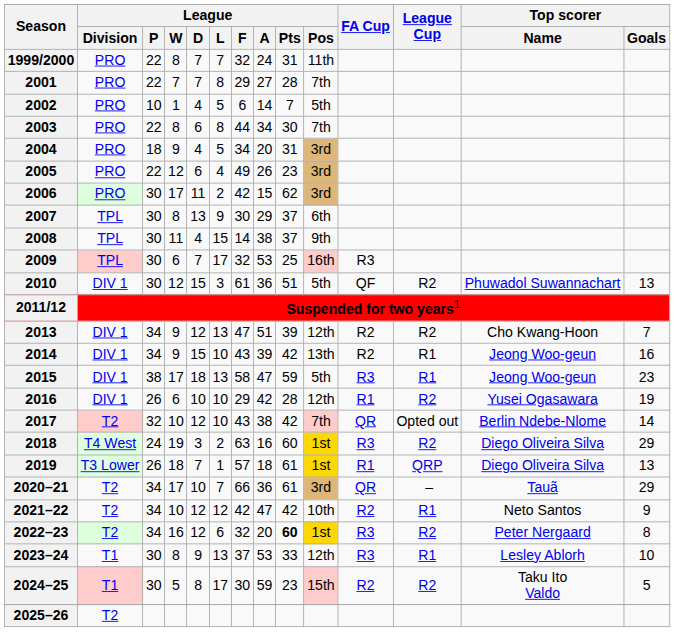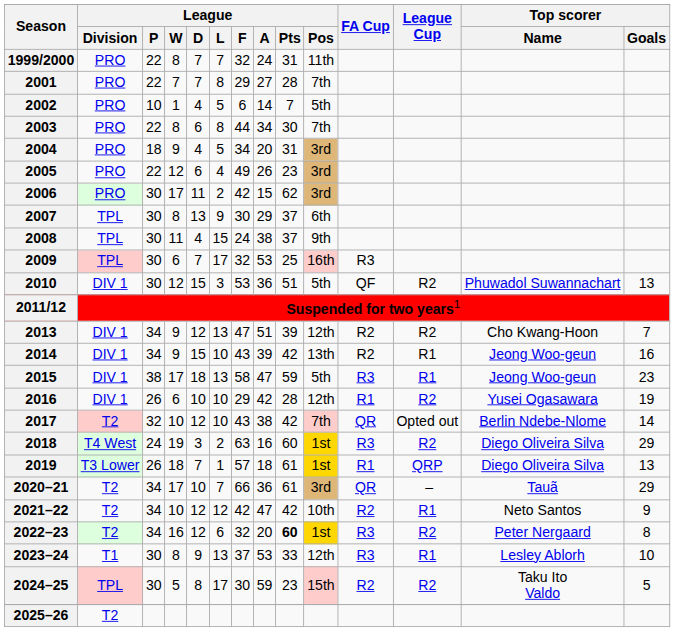2008 | League / F: 14 -> 24
2010 | League / F: 61 -> 53
2024–25 | League / Division: T1 -> TPL
